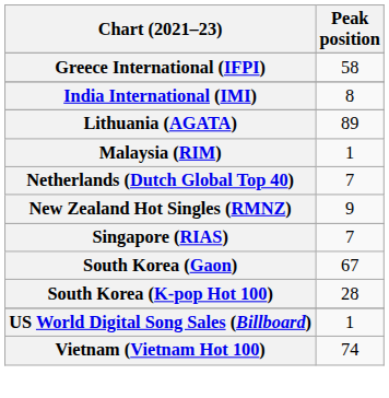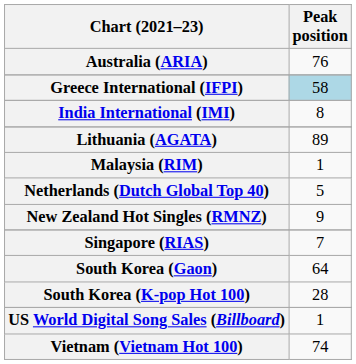+ row: Australia (ARIA) | 76
Greece International (IFPI) | Peak position: no background -> lightblue background
Netherlands (Dutch Global Top 40) | Peak position: 7 -> 5
South Korea (Gaon) | Peak position: 67 -> 64
